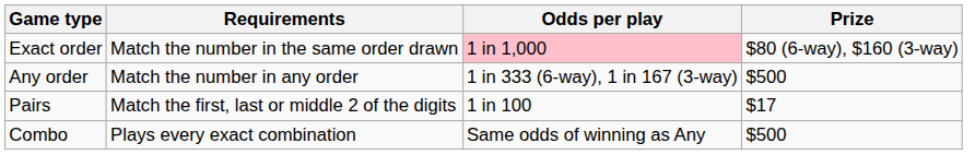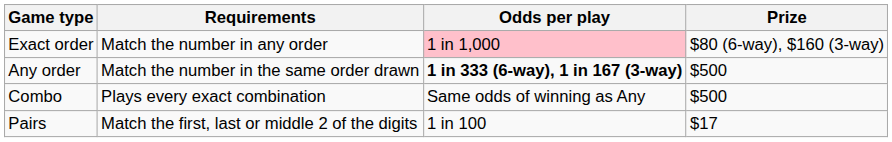Exact order | Requirements: Match the number in the same order drawn -> Match the number in any order
Any order | Requirements: Match the number in any order -> Match the number in the same order drawn
Any order | Odds per play: normal -> bold
rows swapped: Pairs <-> Combo
